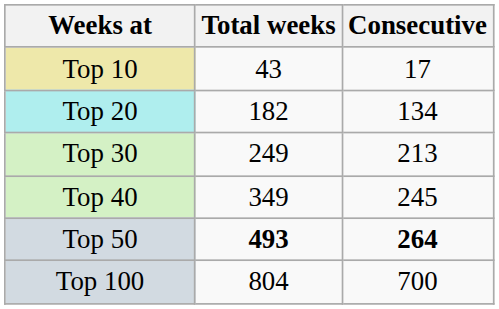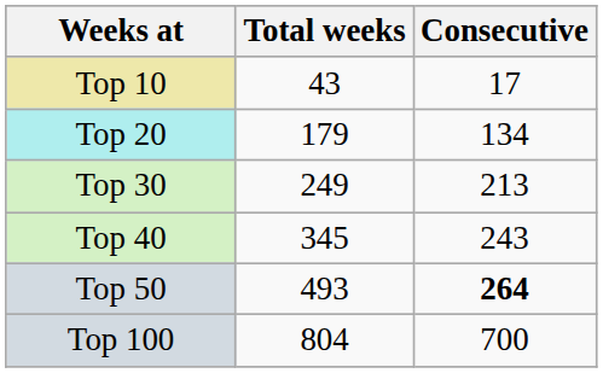Top 20 | Total weeks: 182 -> 179
Top 40 | Total weeks: 349 -> 345
Top 40 | Consecutive: 245 -> 243
Top 50 | Total weeks: bold -> normal
